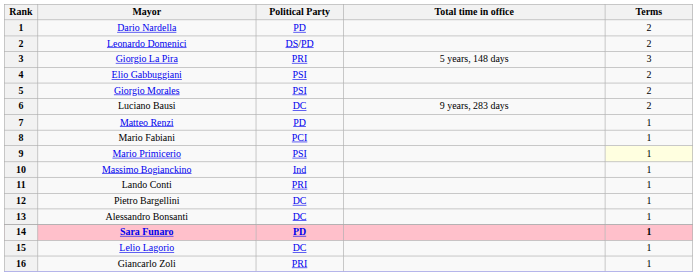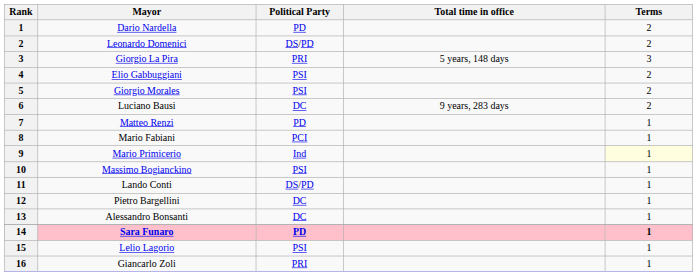Mario Primicerio | Political Party: PSI -> Ind
Massimo Bogianckino | Political Party: Ind -> PSI
Lando Conti | Political Party: PRI -> DS/PD
Lelio Lagorio | Political Party: DC -> PSI
